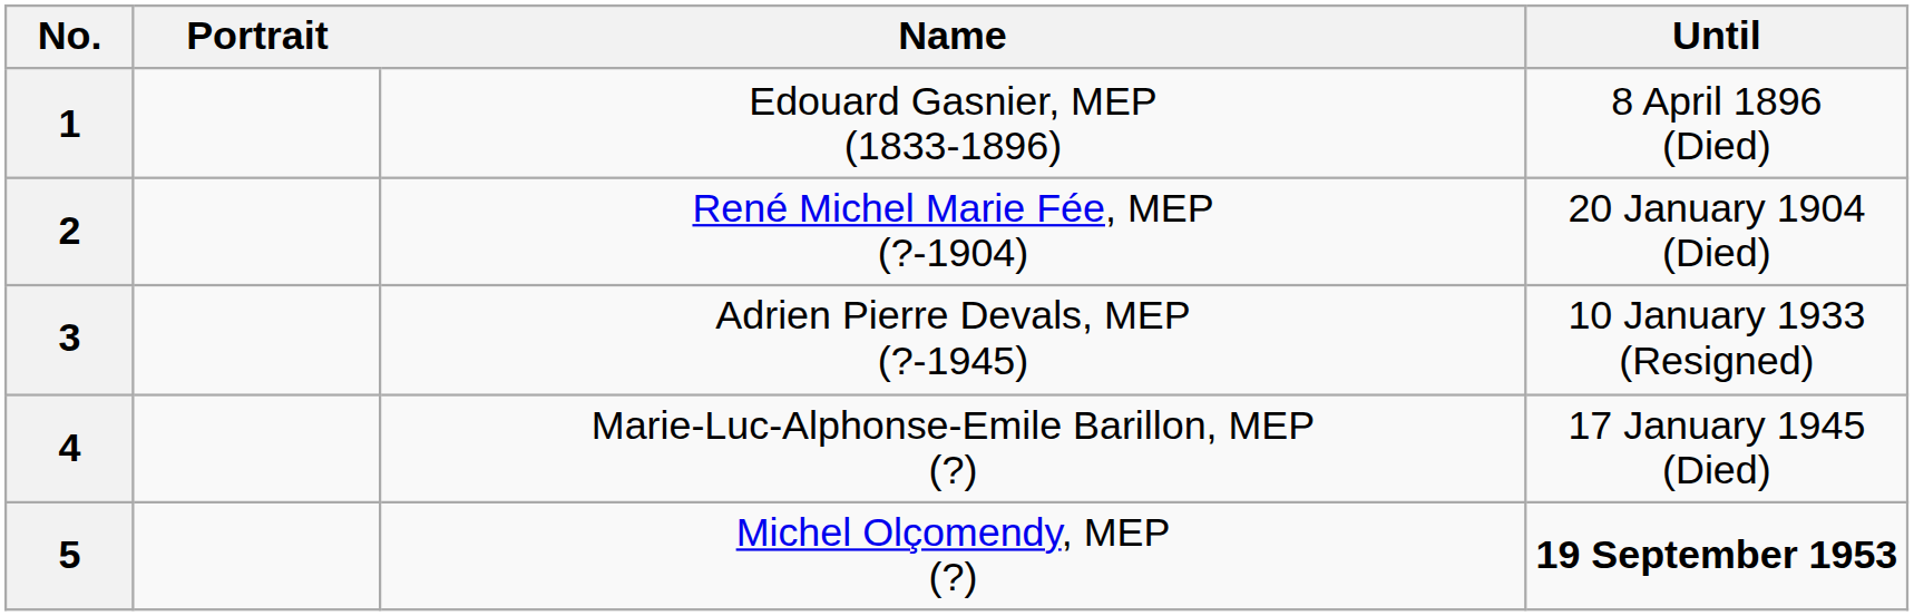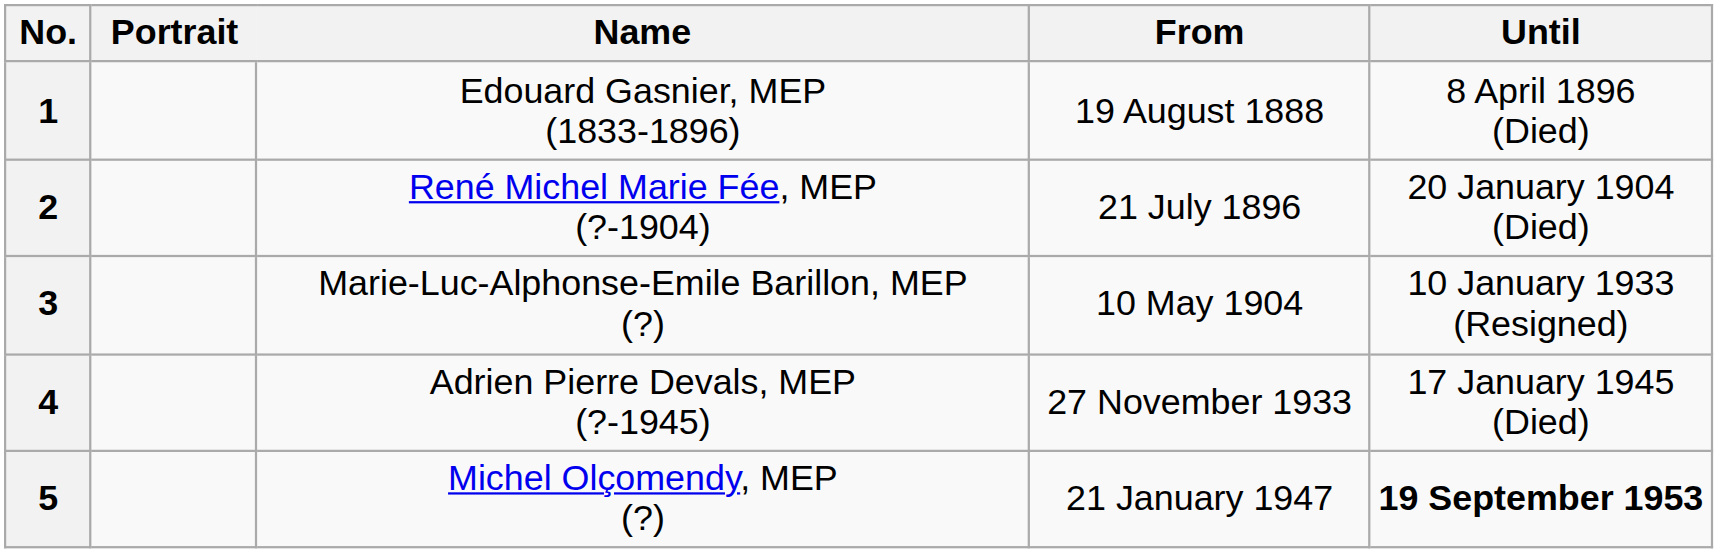+ column: From | 19 August 1888 | 21 July 1896 | 10 May 1904 | 27 November 1933 | 21 January 1947
3 | Name: Adrien Pierre Devals, MEP (?-1945) -> Marie-Luc-Alphonse-Emile Barillon, MEP (?)
4 | Name: Marie-Luc-Alphonse-Emile Barillon, MEP (?) -> Adrien Pierre Devals, MEP (?-1945)
